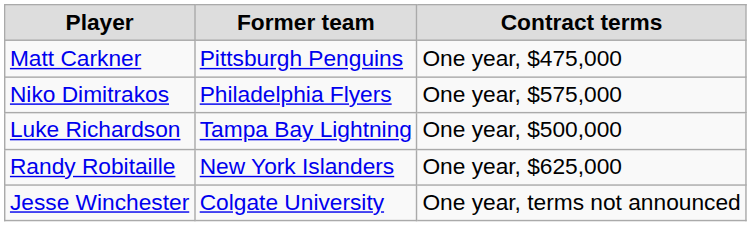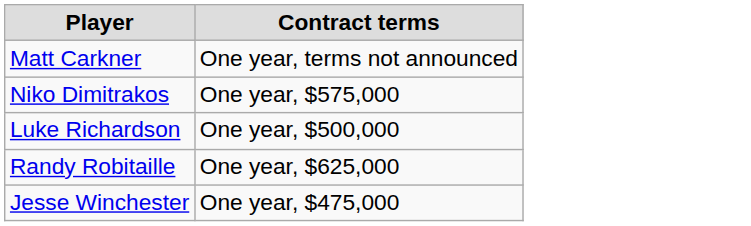- column: Former team | Pittsburgh Penguins | Philadelphia Flyers | Tampa Bay Lightning | New York Islanders | Colgate University
Matt Carkner | Contract terms: One year, $475,000 -> One year, terms not announced
Jesse Winchester | Contract terms: One year, terms not announced -> One year, $475,000
